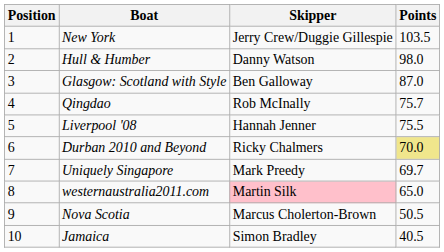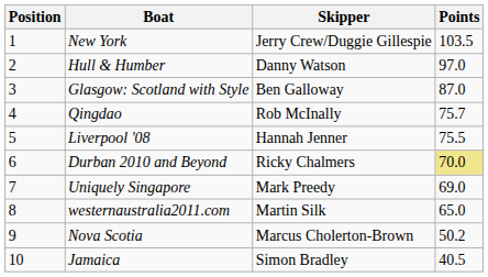Hull & Humber | Points: 98.0 -> 97.0
Uniquely Singapore | Points: 69.7 -> 69.0
westernaustralia2011.com | Skipper: pink background -> no background
Nova Scotia | Points: 50.5 -> 50.2
